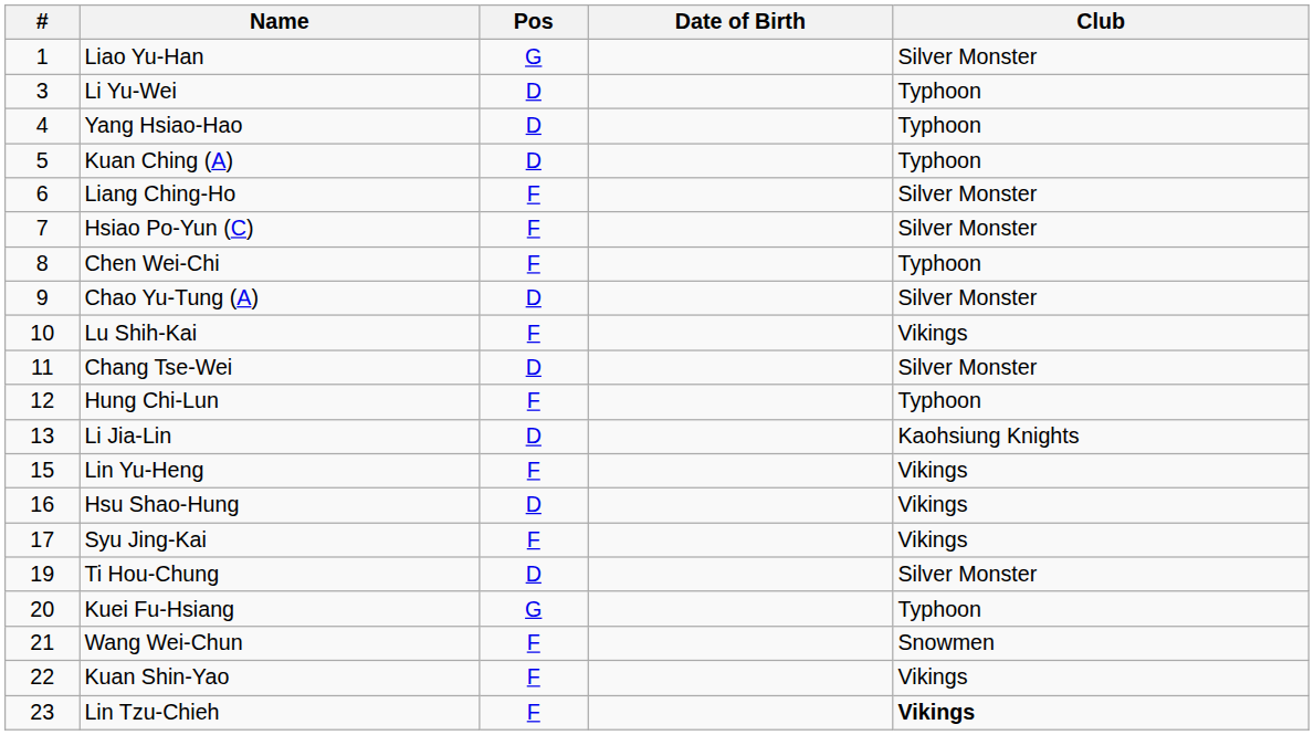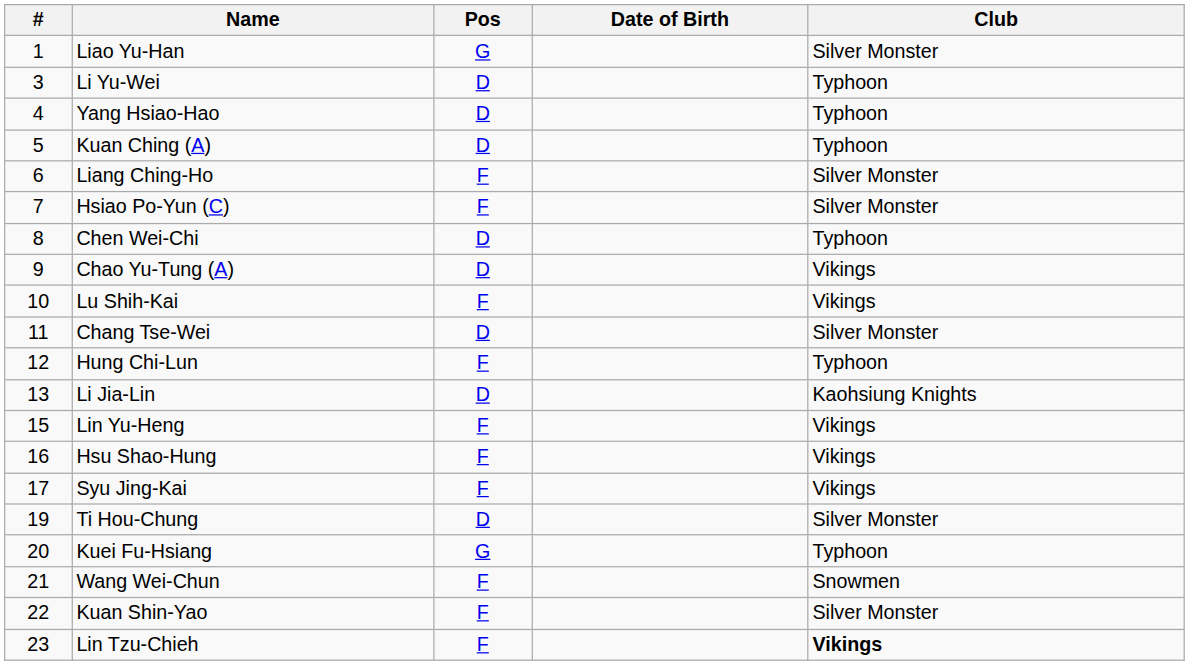Chen Wei-Chi | Pos: F -> D
Chao Yu-Tung (A) | Club: Silver Monster -> Vikings
Hsu Shao-Hung | Pos: D -> F
Kuan Shin-Yao | Club: Vikings -> Silver Monster
